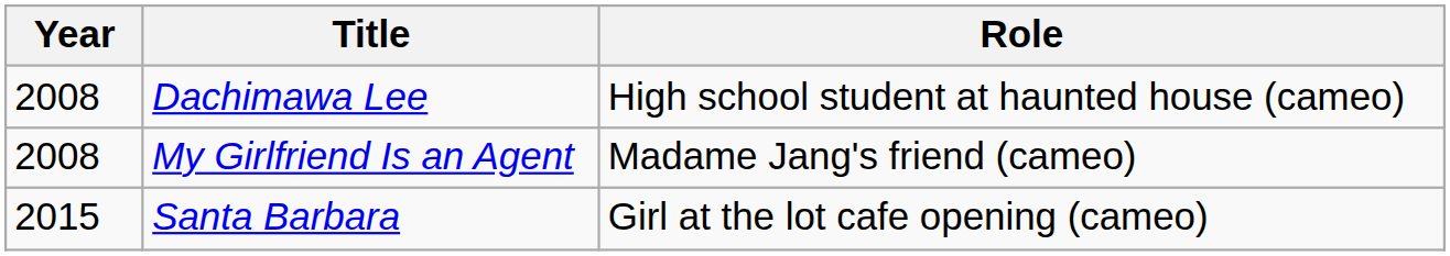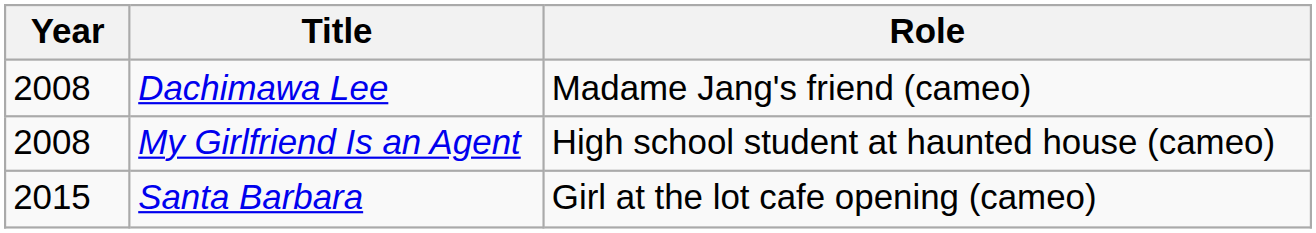Dachimawa Lee | Role: High school student at haunted house (cameo) -> Madame Jang's friend (cameo)
My Girlfriend Is an Agent | Role: Madame Jang's friend (cameo) -> High school student at haunted house (cameo)
